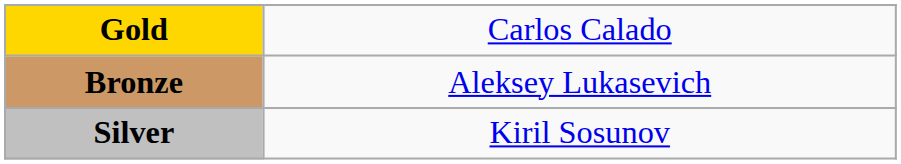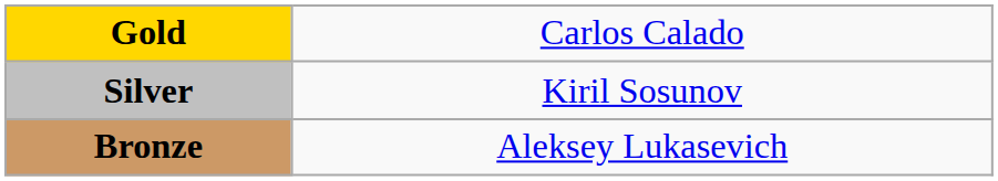rows swapped: Silver <-> Bronze
